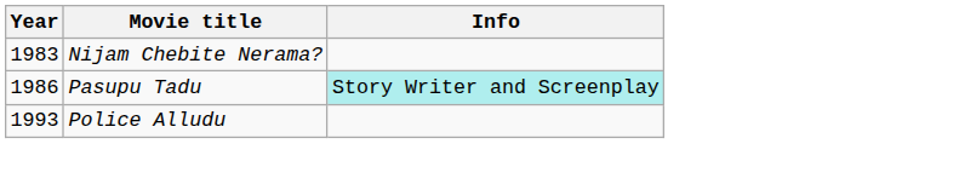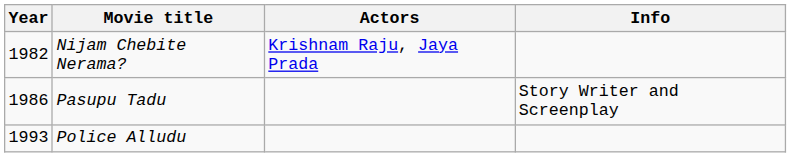+ column: Actors | Krishnam Raju, Jaya Prada
Nijam Chebite Nerama? | Year: 1983 -> 1982
Pasupu Tadu | Info: paleturquoise background -> no background
